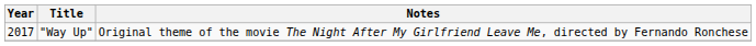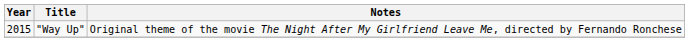"Way Up" | Year: 2017 -> 2015
